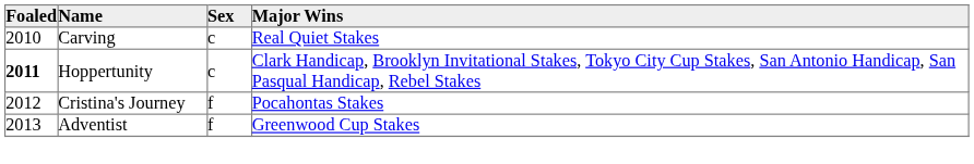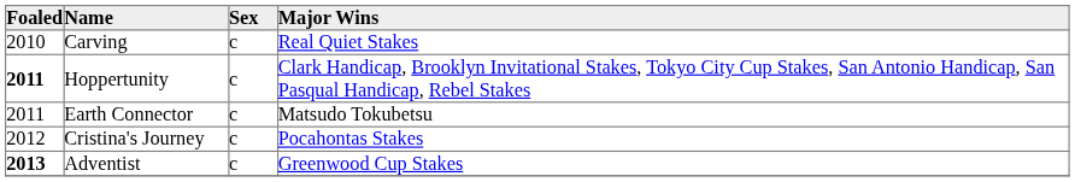+ row: 2011 | Earth Connector | c | Matsudo Tokubetsu
Cristina's Journey | Sex: f -> c
Adventist | Foaled: normal -> bold
Adventist | Sex: f -> c
